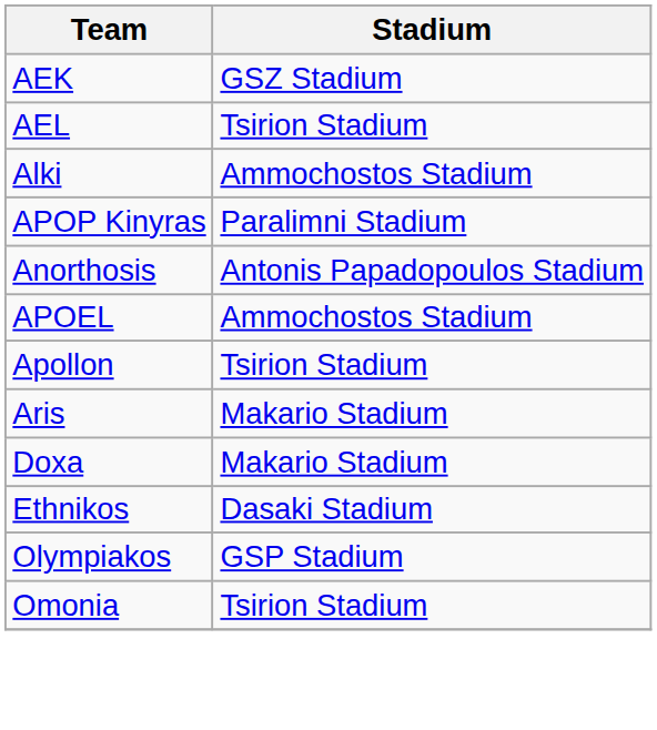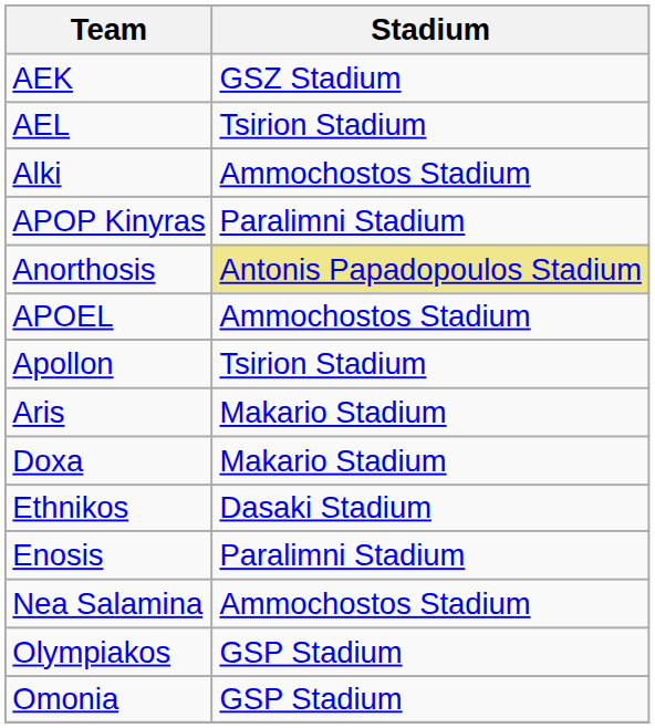Anorthosis | Stadium: no background -> khaki background
+ row: Enosis | Paralimni Stadium
+ row: Nea Salamina | Ammochostos Stadium
Omonia | Stadium: Tsirion Stadium -> GSP Stadium
